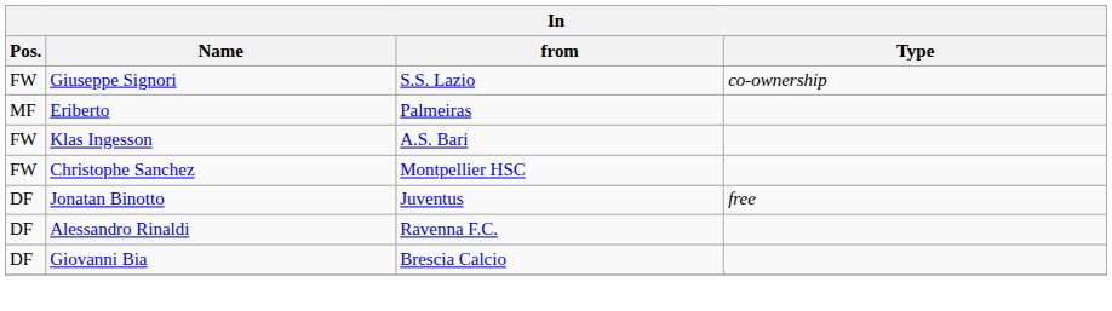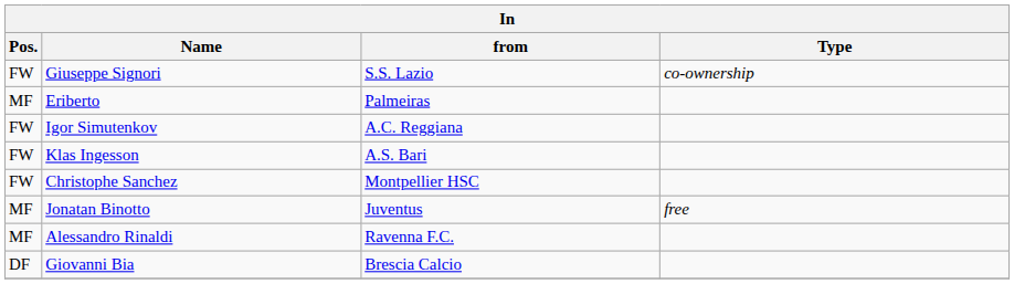+ row: FW | Igor Simutenkov | A.C. Reggiana
Jonatan Binotto | Pos.: DF -> MF
Alessandro Rinaldi | Pos.: DF -> MF
